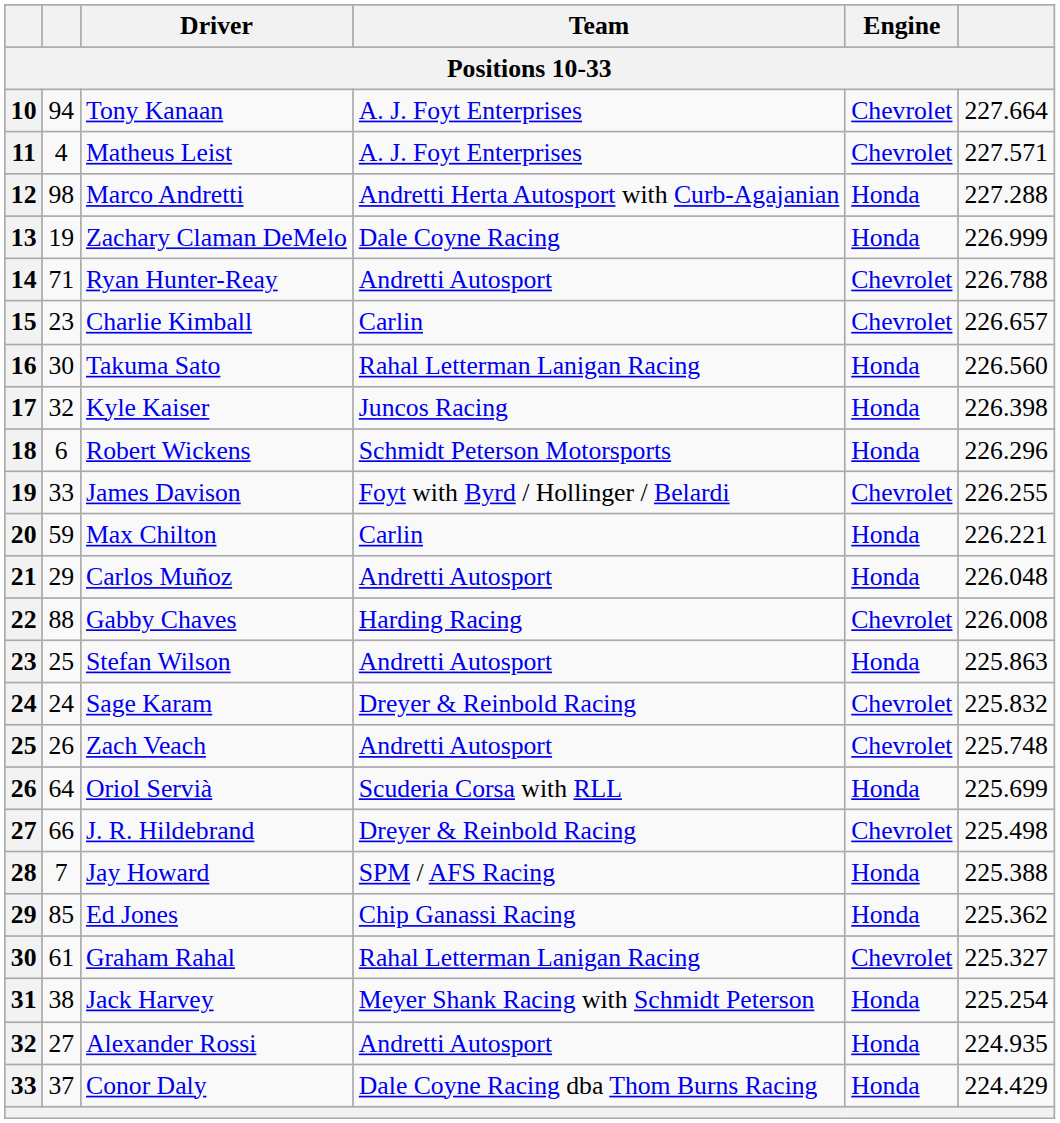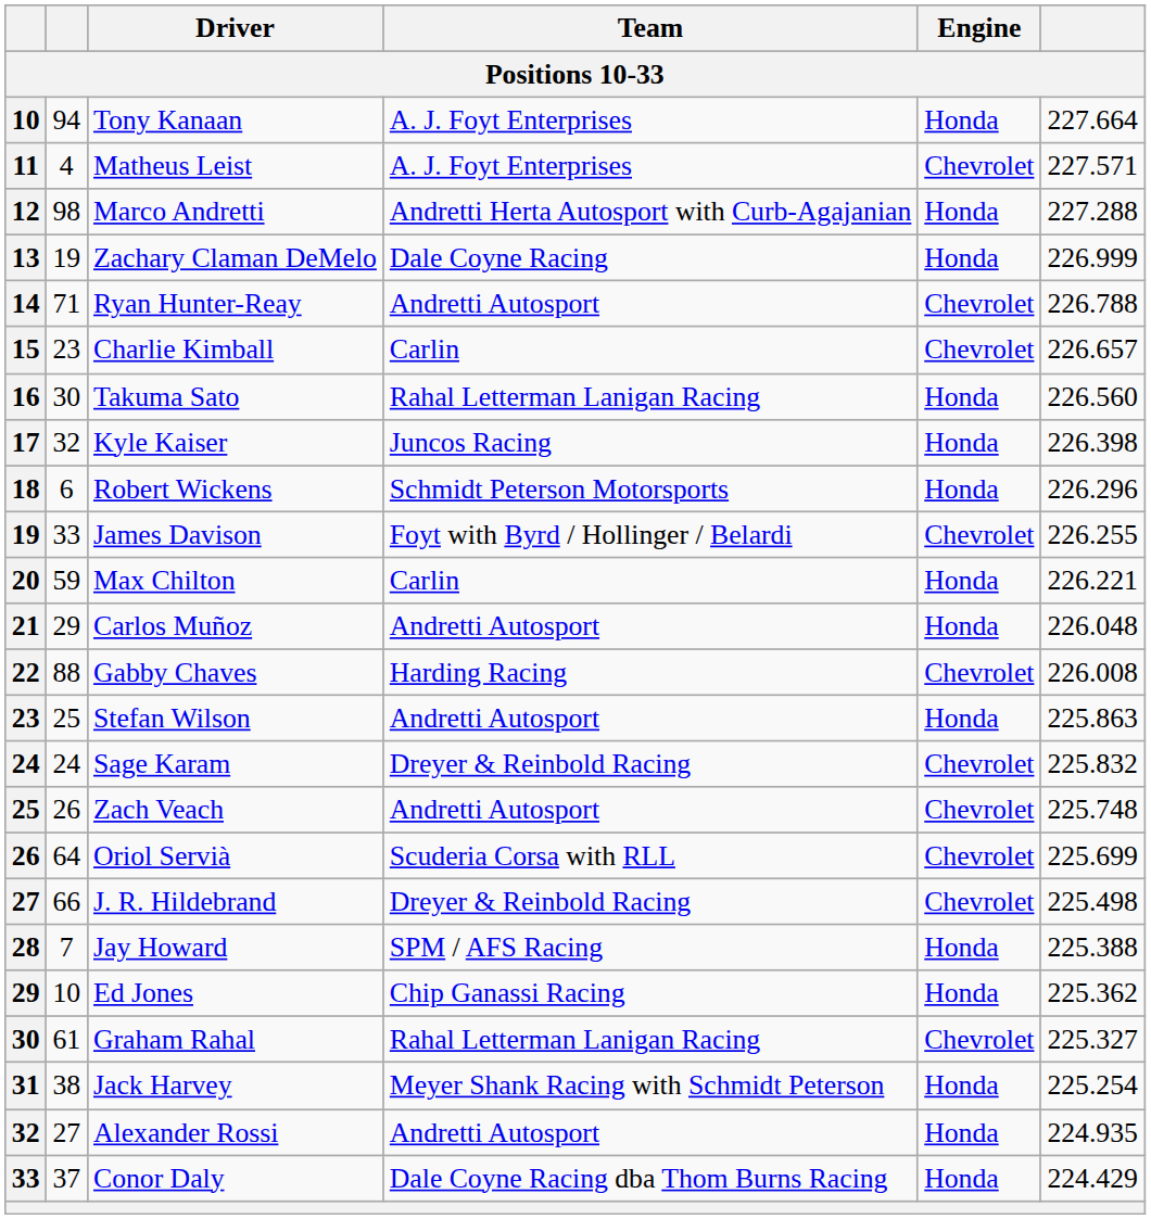Tony Kanaan | Engine: Chevrolet -> Honda
Oriol Servià | Engine: Honda -> Chevrolet
Ed Jones | column 2: 85 -> 10
